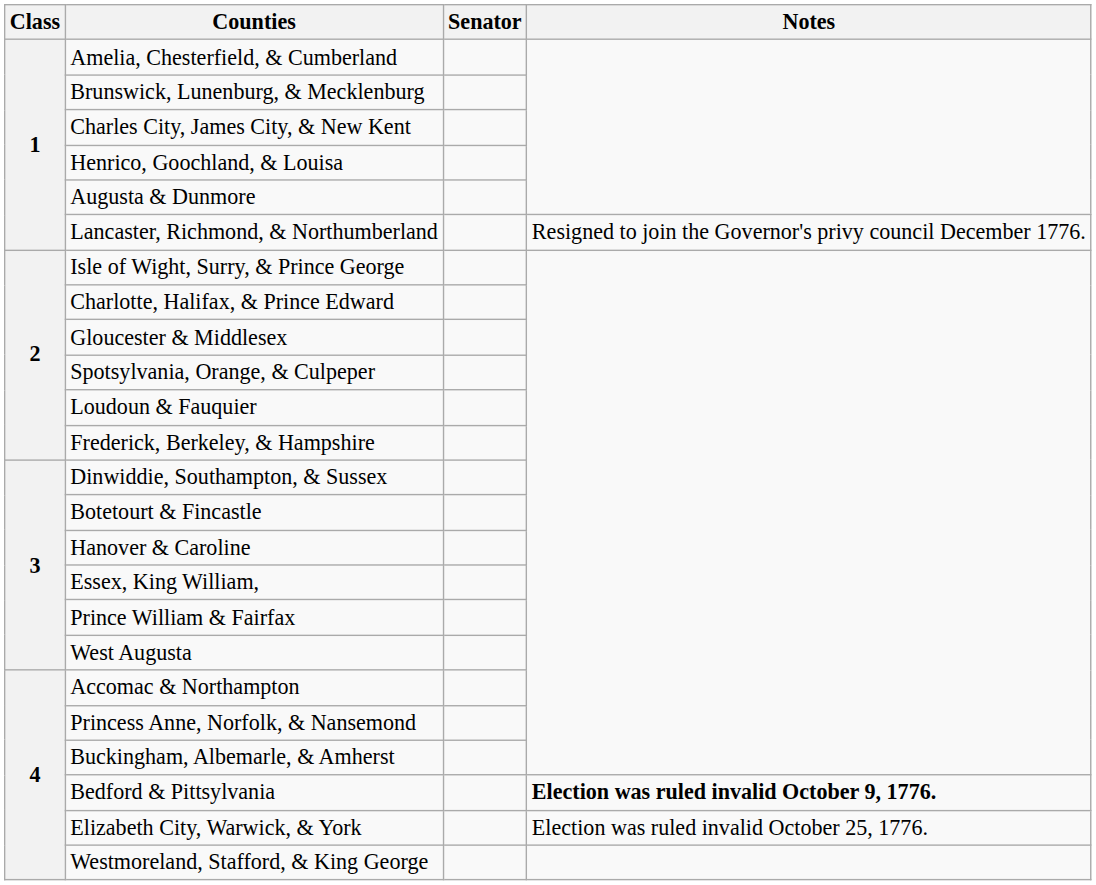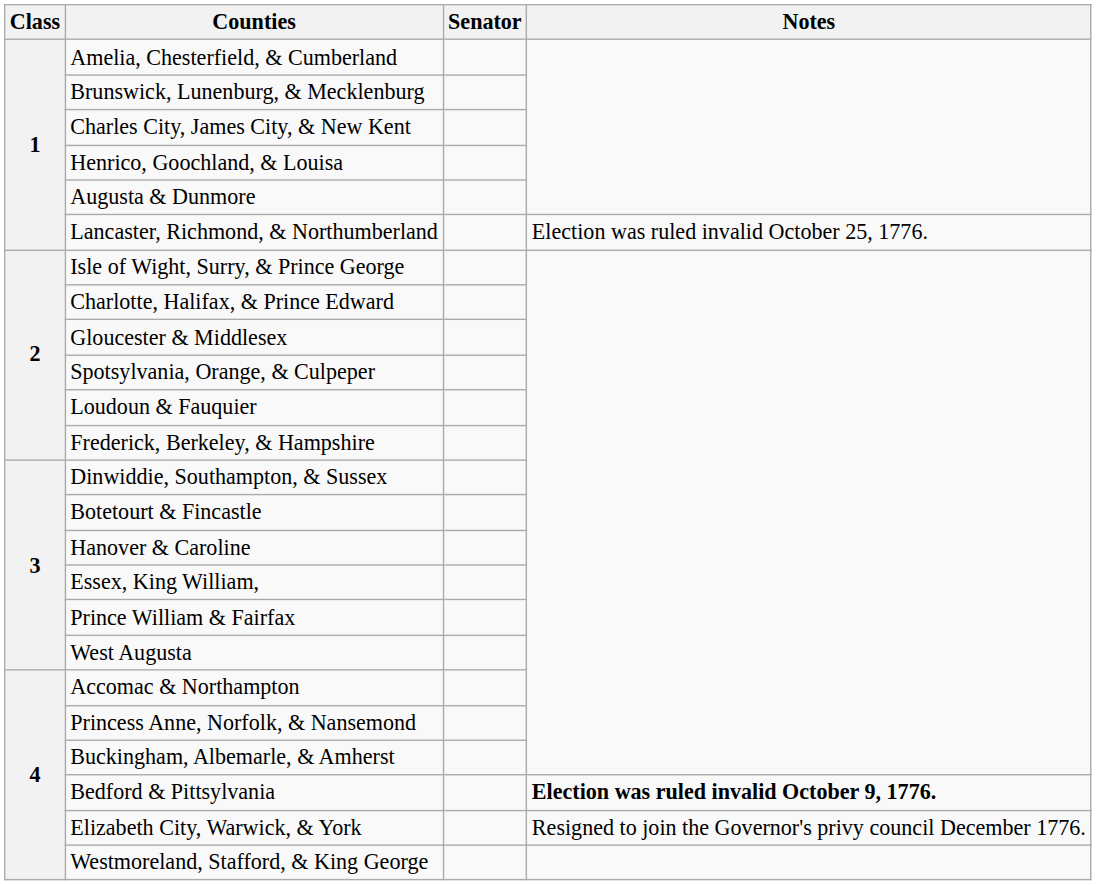Lancaster, Richmond, & Northumberland | Notes: Resigned to join the Governor's privy council December 1776. -> Election was ruled invalid October 25, 1776.
Elizabeth City, Warwick, & York | Notes: Election was ruled invalid October 25, 1776. -> Resigned to join the Governor's privy council December 1776.
